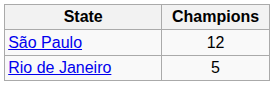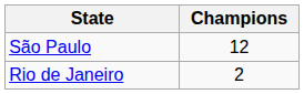Rio de Janeiro | Champions: 5 -> 2
